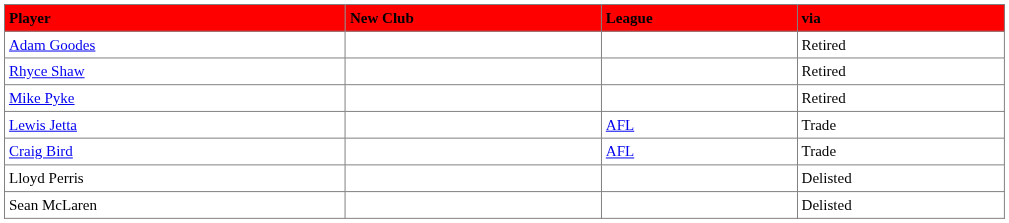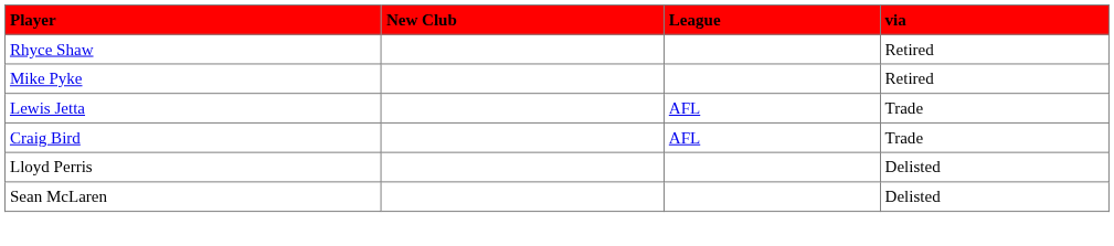- row: Adam Goodes | Retired
